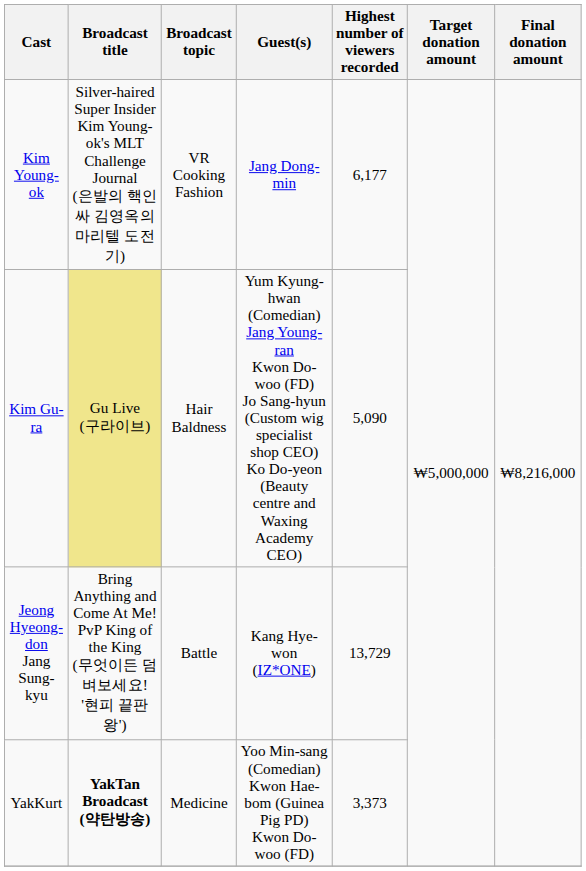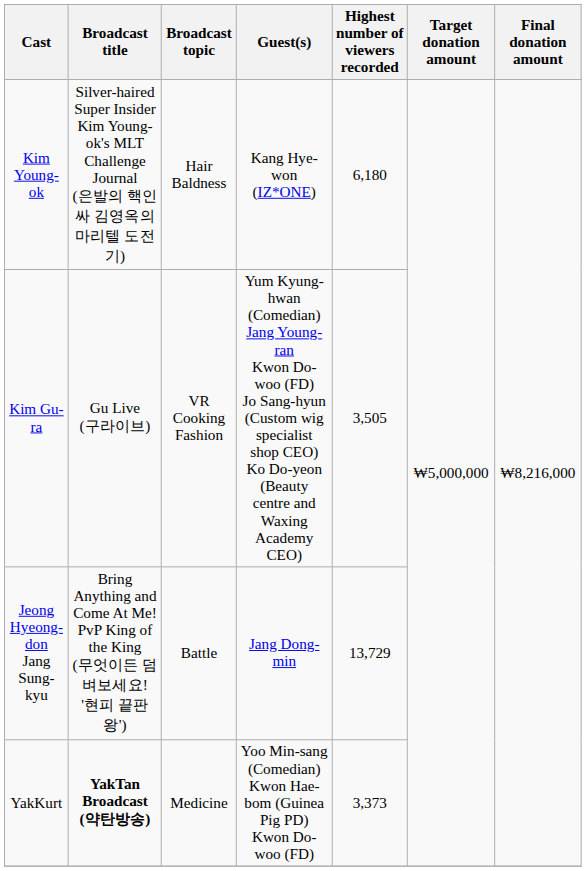Kim Young-ok | Broadcast topic: VR Cooking Fashion -> Hair Baldness
Kim Young-ok | Guest(s): Jang Dong-min -> Kang Hye-won (IZ*ONE)
Kim Young-ok | Highest number of viewers recorded: 6,177 -> 6,180
Kim Gu-ra | Broadcast title: khaki background -> no background
Kim Gu-ra | Broadcast topic: Hair Baldness -> VR Cooking Fashion
Kim Gu-ra | Highest number of viewers recorded: 5,090 -> 3,505
Jeong Hyeong-don Jang Sung-kyu | Guest(s): Kang Hye-won (IZ*ONE) -> Jang Dong-min
